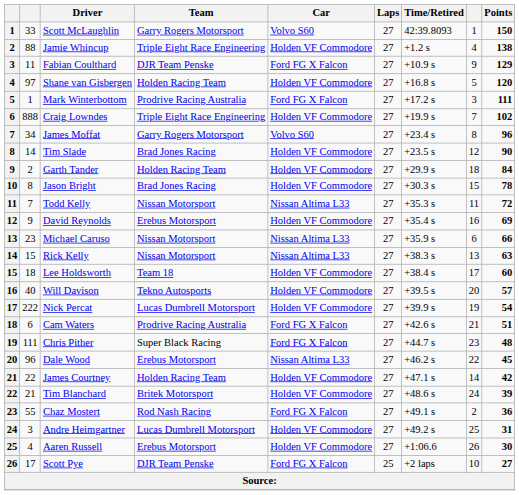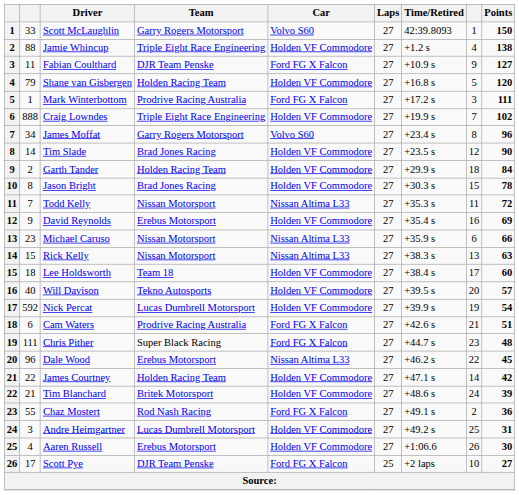Fabian Coulthard | Points: 129 -> 127
Shane van Gisbergen | column 2: 97 -> 79
Nick Percat | column 2: 222 -> 592
